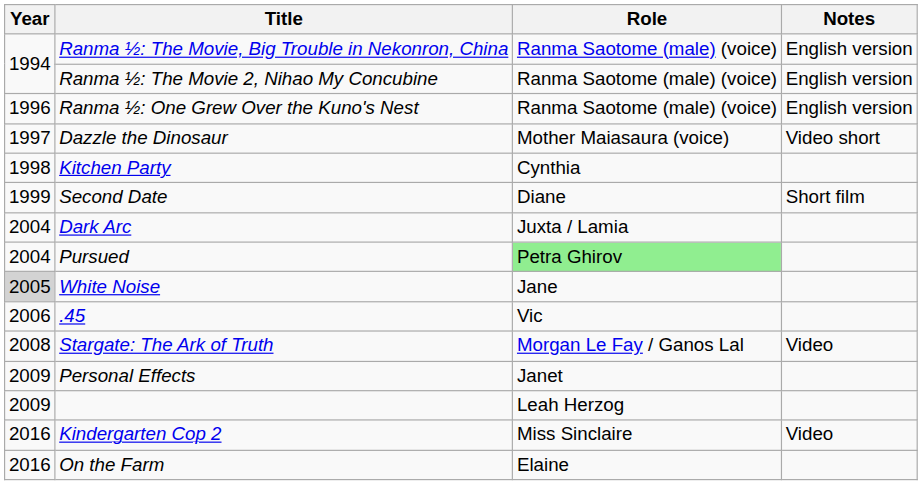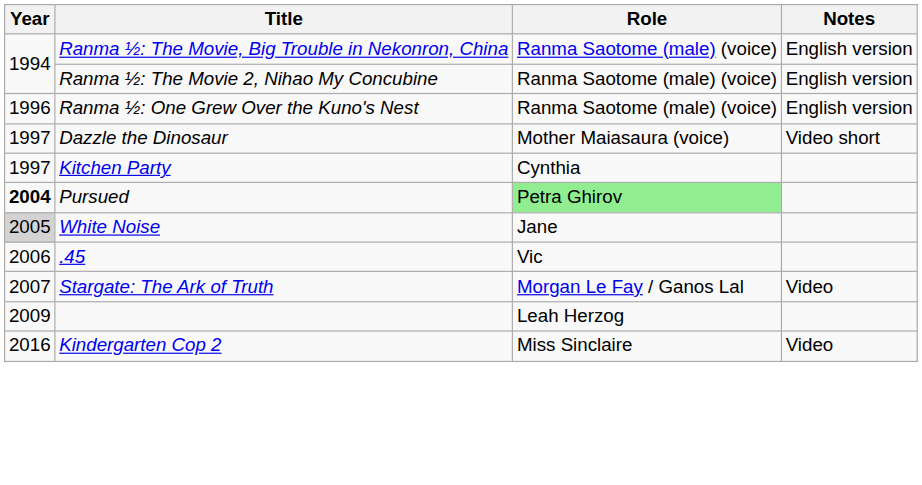Kitchen Party | Year: 1998 -> 1997
- row: 1999 | Second Date | Diane | Short film
- row: 2004 | Dark Arc | Juxta / Lamia
Pursued | Year: normal -> bold
Stargate: The Ark of Truth | Year: 2008 -> 2007
- row: 2009 | Personal Effects | Janet
- row: 2016 | On the Farm | Elaine
